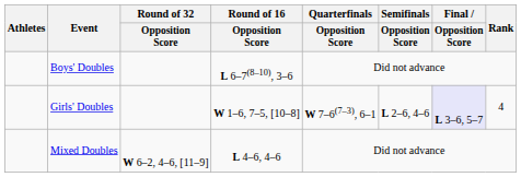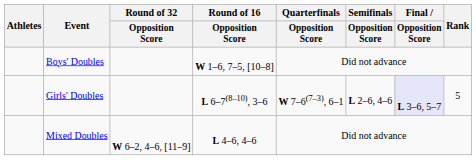Boys' Doubles | Round of 16 / Opposition Score: L 6–7(8–10), 3–6 -> W 1–6, 7–5, [10–8]
Girls' Doubles | Round of 16 / Opposition Score: W 1–6, 7–5, [10–8] -> L 6–7(8–10), 3–6
Girls' Doubles | Rank: 4 -> 5
